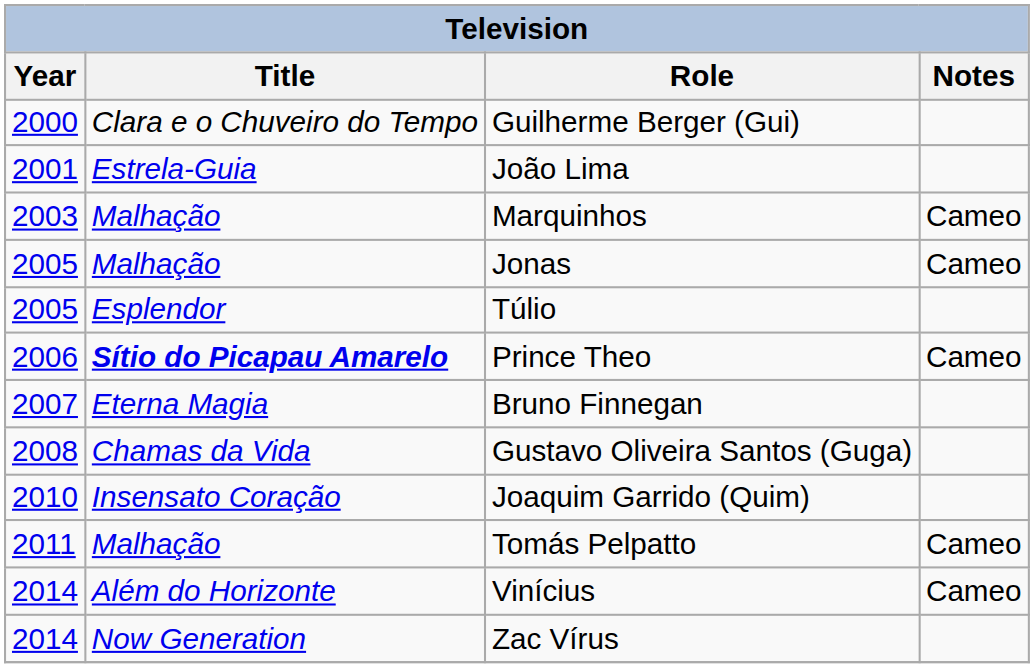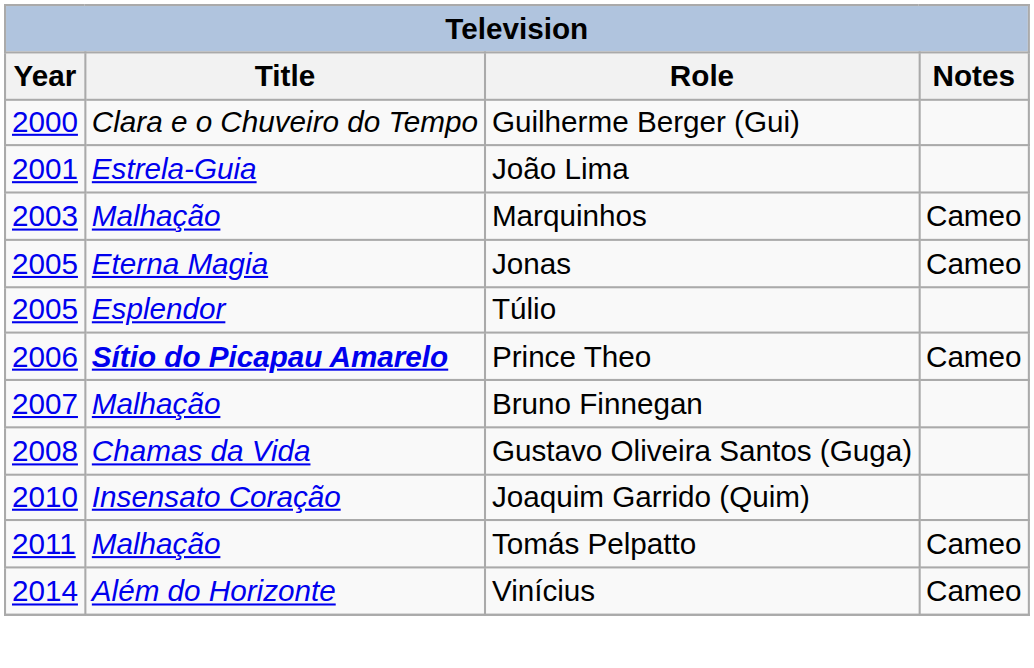Jonas | Title: Malhação -> Eterna Magia
Bruno Finnegan | Title: Eterna Magia -> Malhação
- row: 2014 | Now Generation | Zac Vírus
